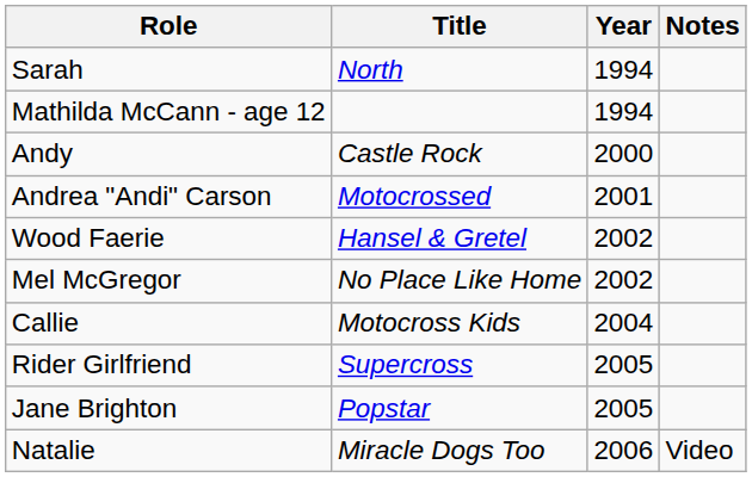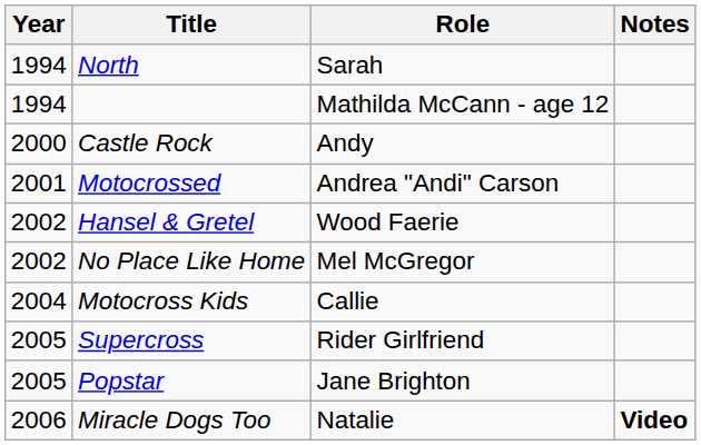columns swapped: Year <-> Role
Miracle Dogs Too | Notes: normal -> bold
